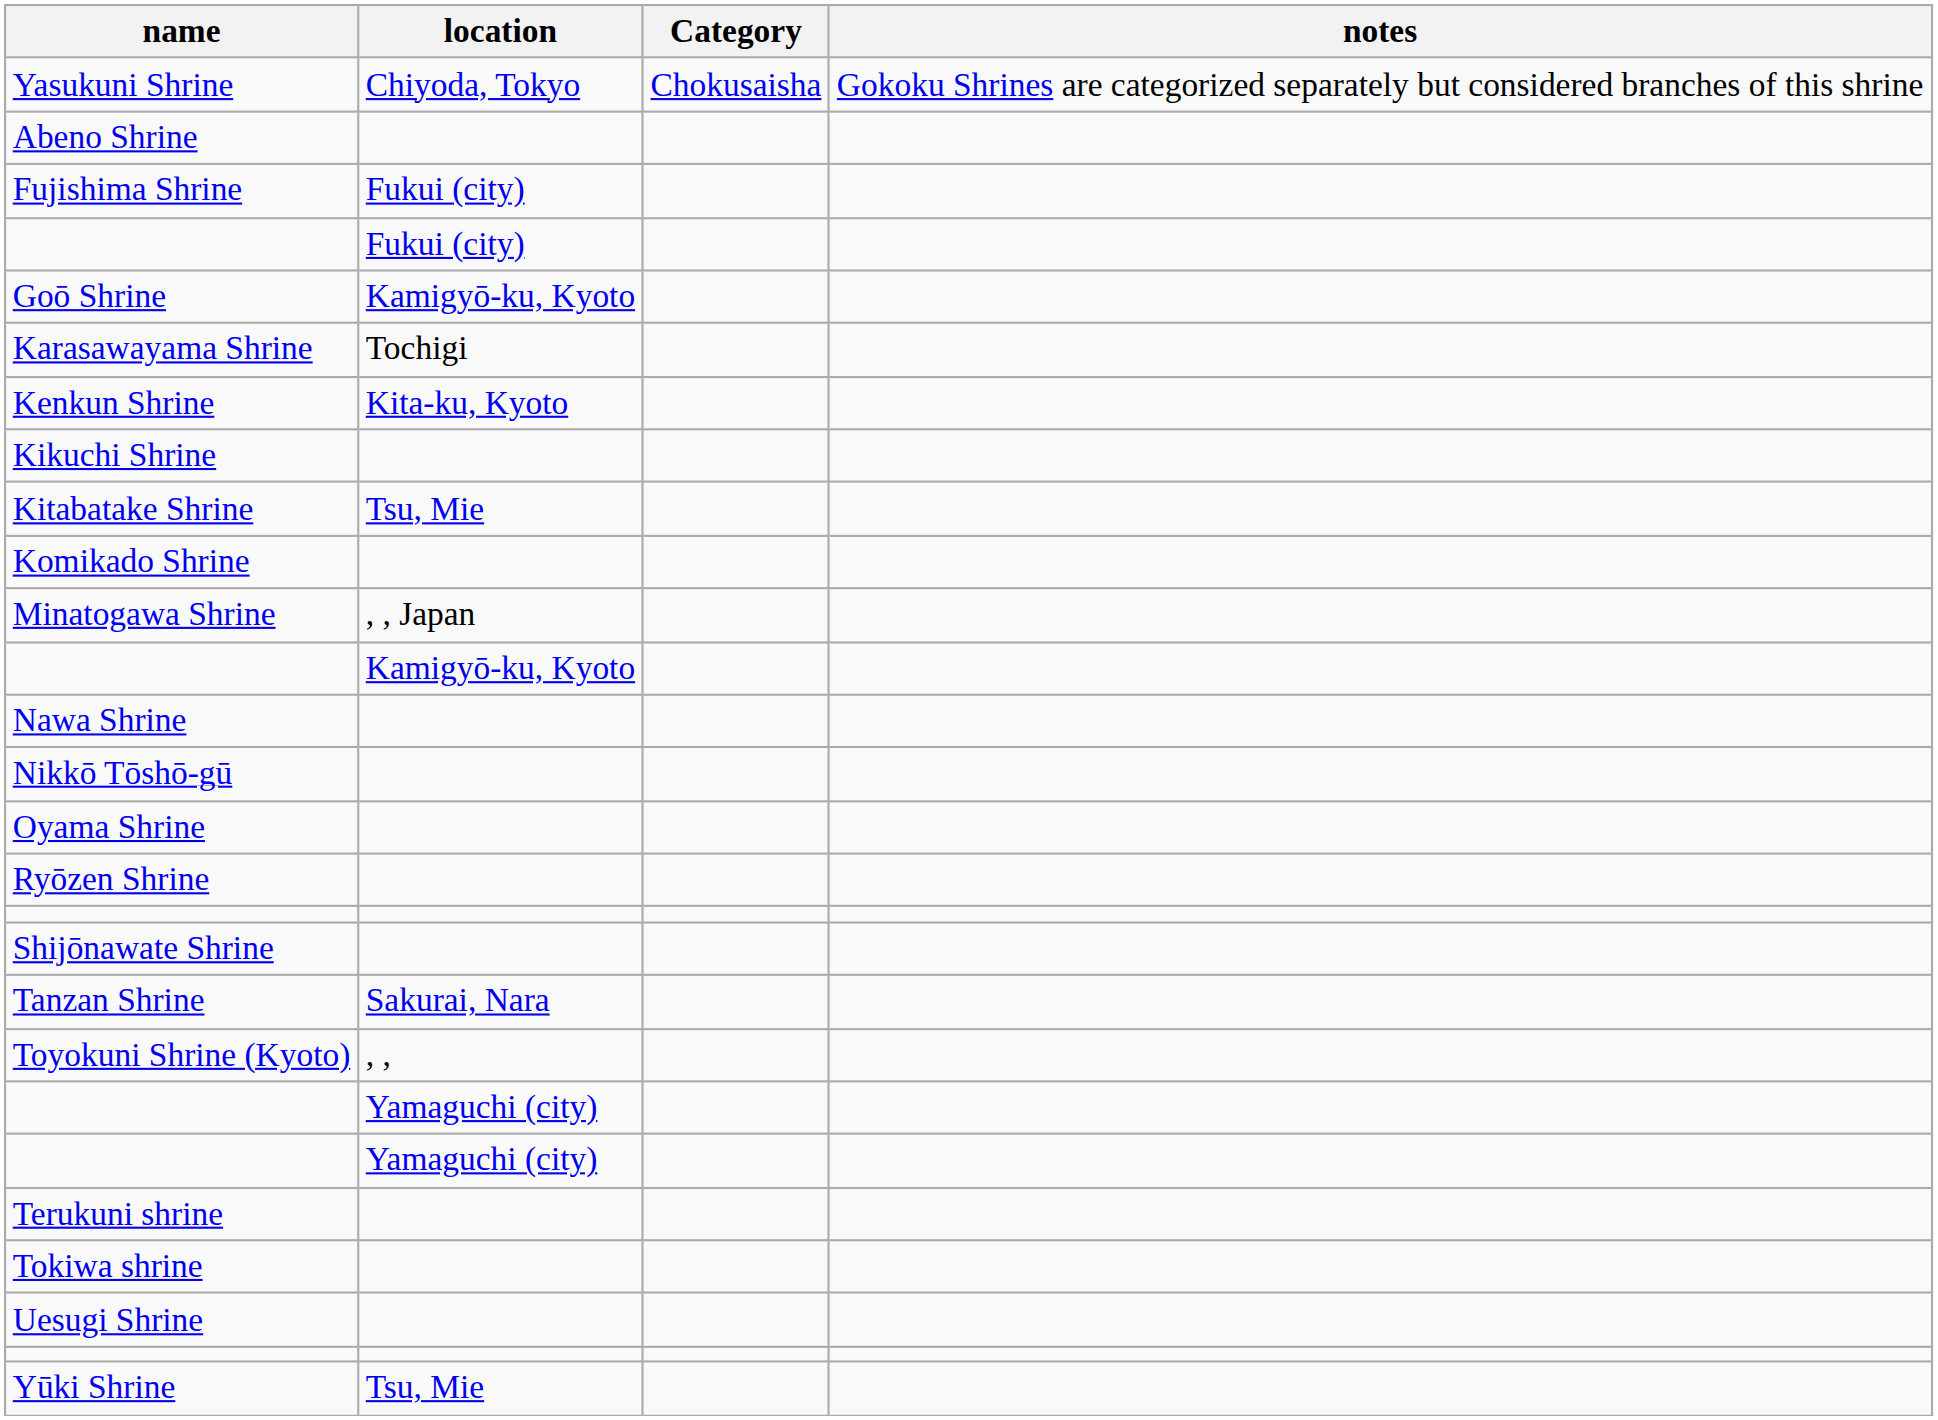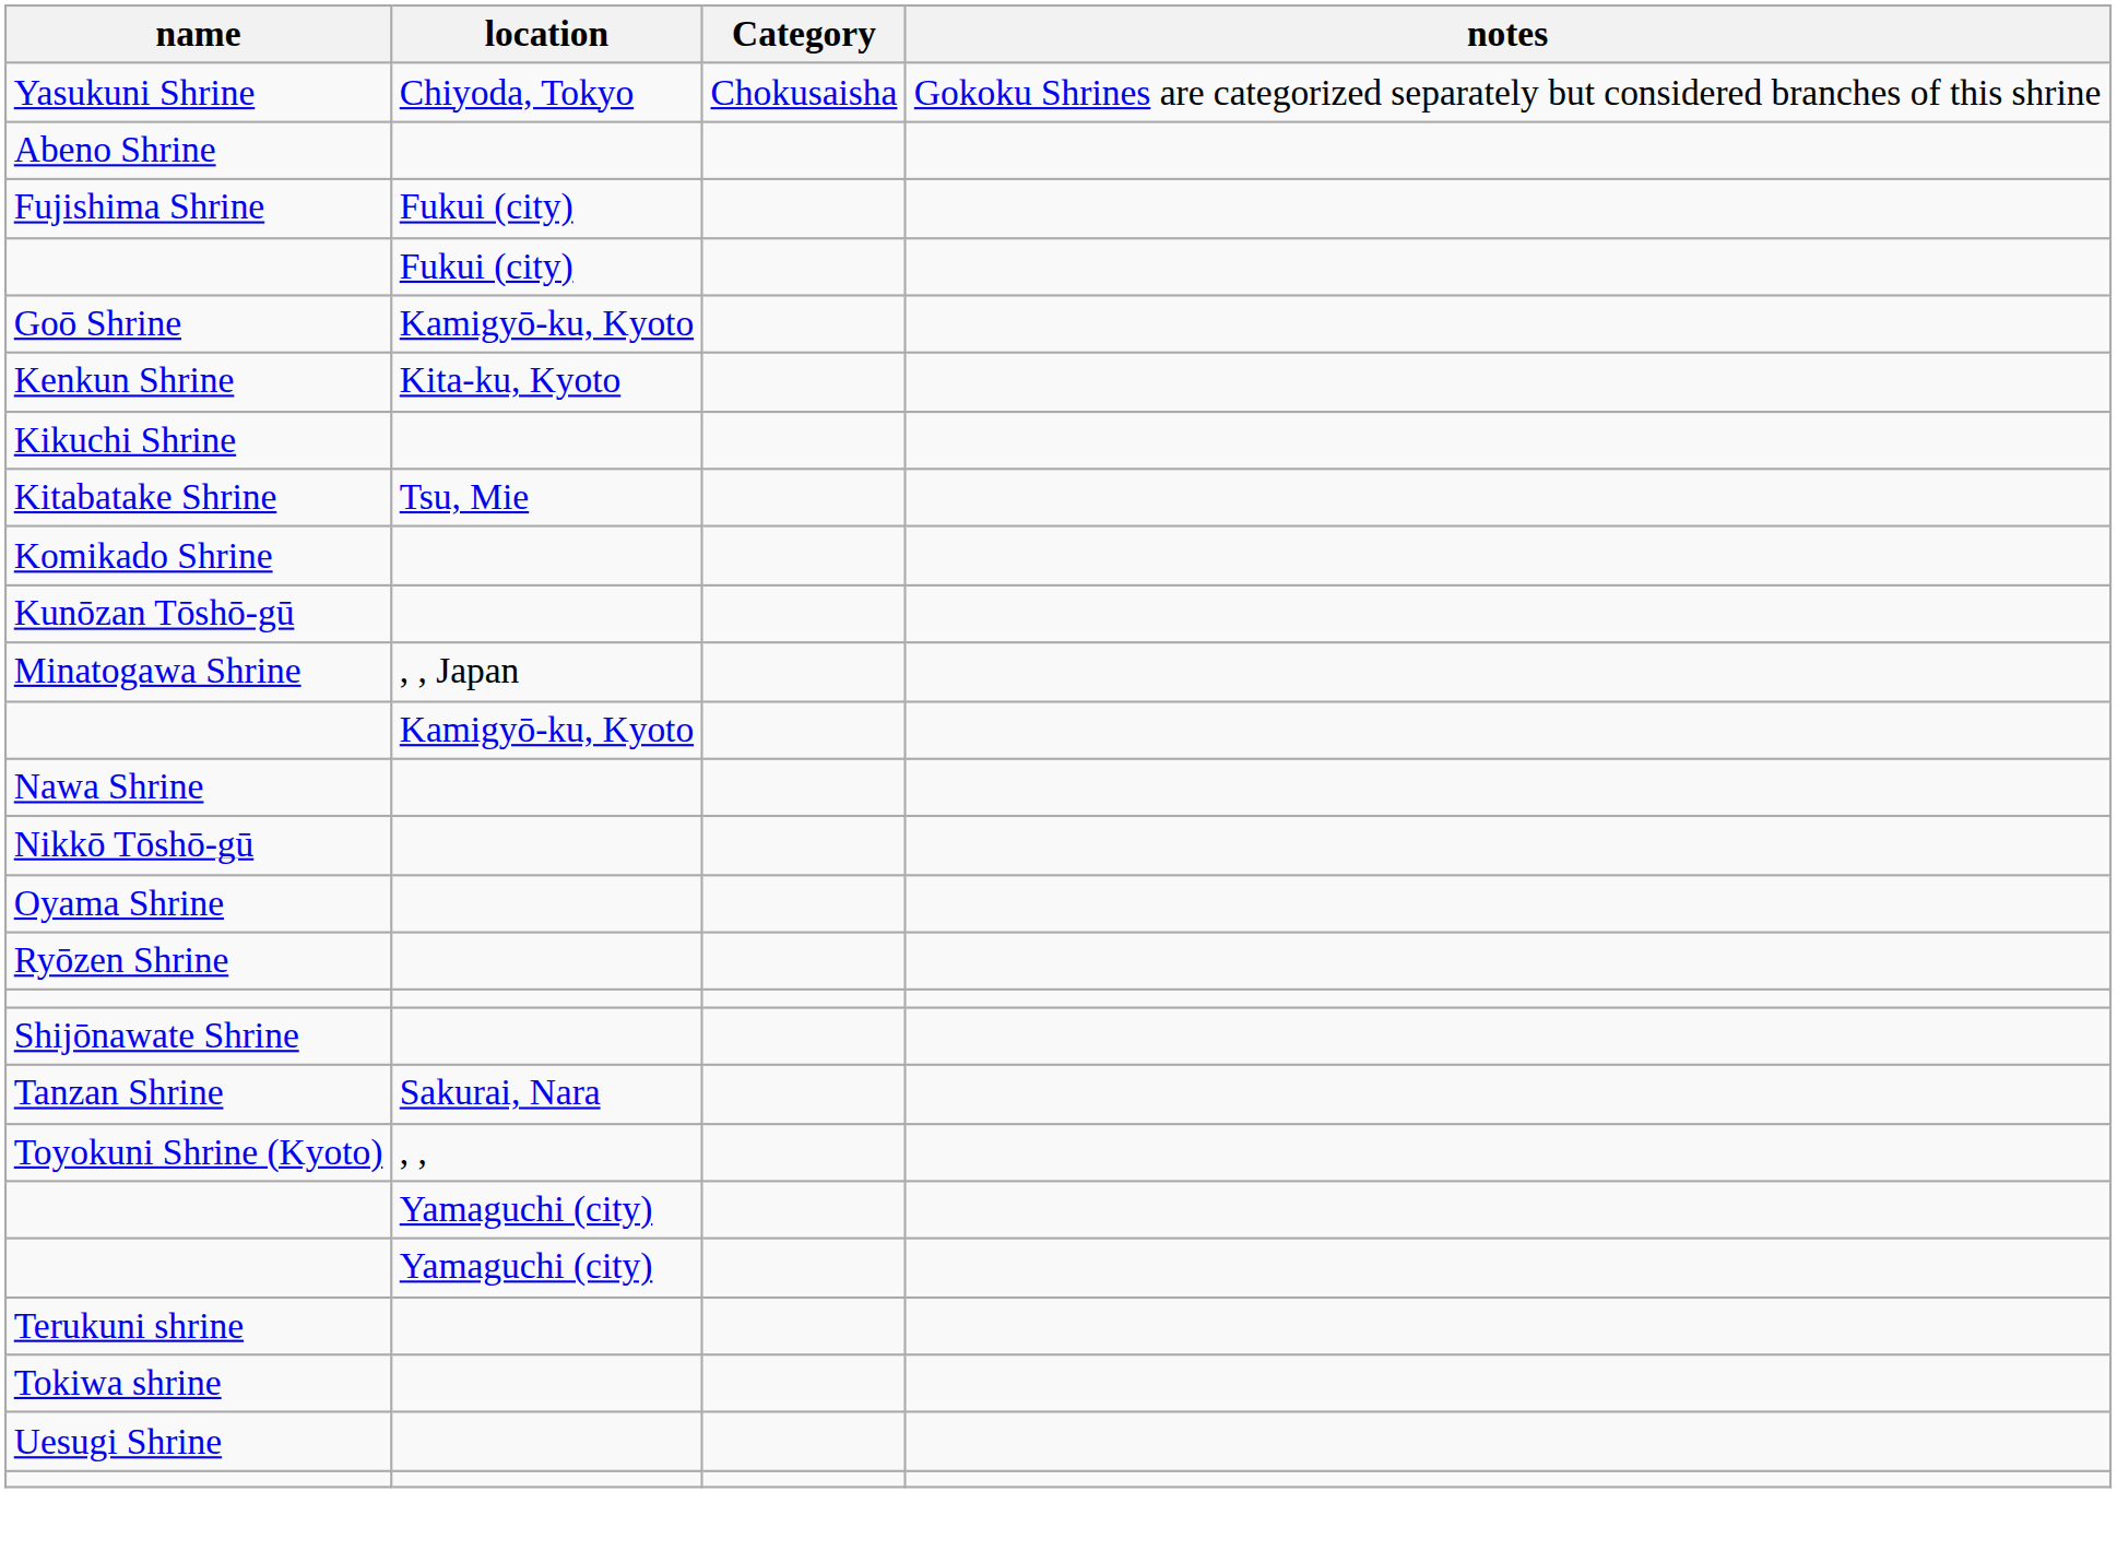- row: Karasawayama Shrine | Tochigi
+ row: Kunōzan Tōshō-gū
- row: Yūki Shrine | Tsu, Mie
